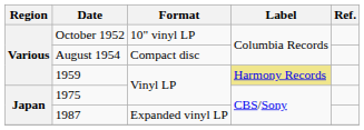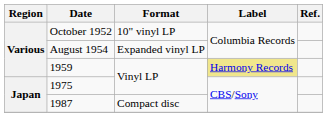August 1954 | Format: Compact disc -> Expanded vinyl LP
1987 | Format: Expanded vinyl LP -> Compact disc
